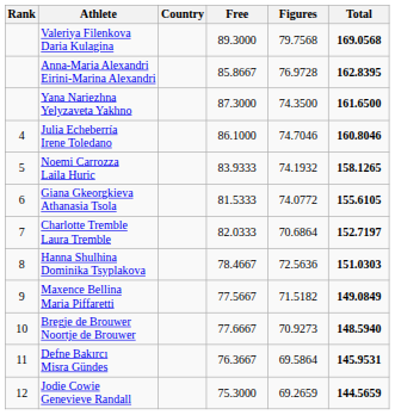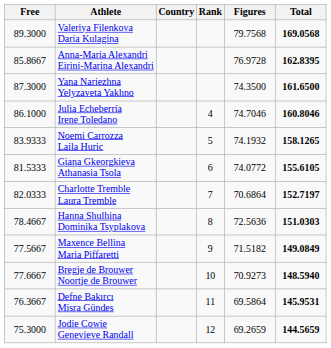columns swapped: Rank <-> Free
